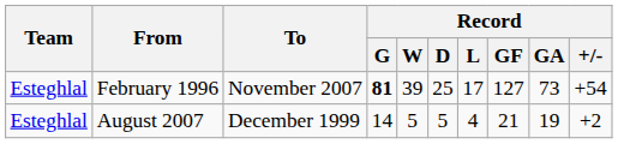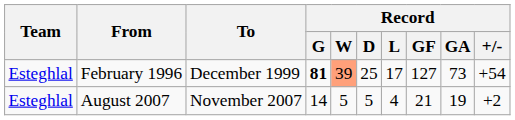February 1996 | To: November 2007 -> December 1999
February 1996 | Record / W: no background -> lightsalmon background
August 2007 | To: December 1999 -> November 2007
